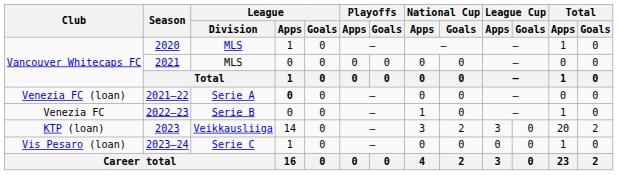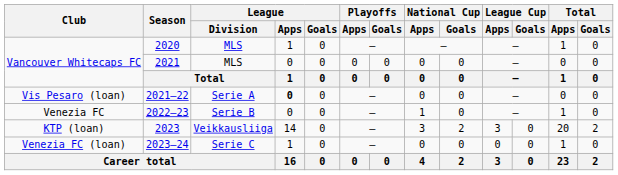2021–22 | Club: Venezia FC (loan) -> Vis Pesaro (loan)
2023–24 | Club: Vis Pesaro (loan) -> Venezia FC (loan)
